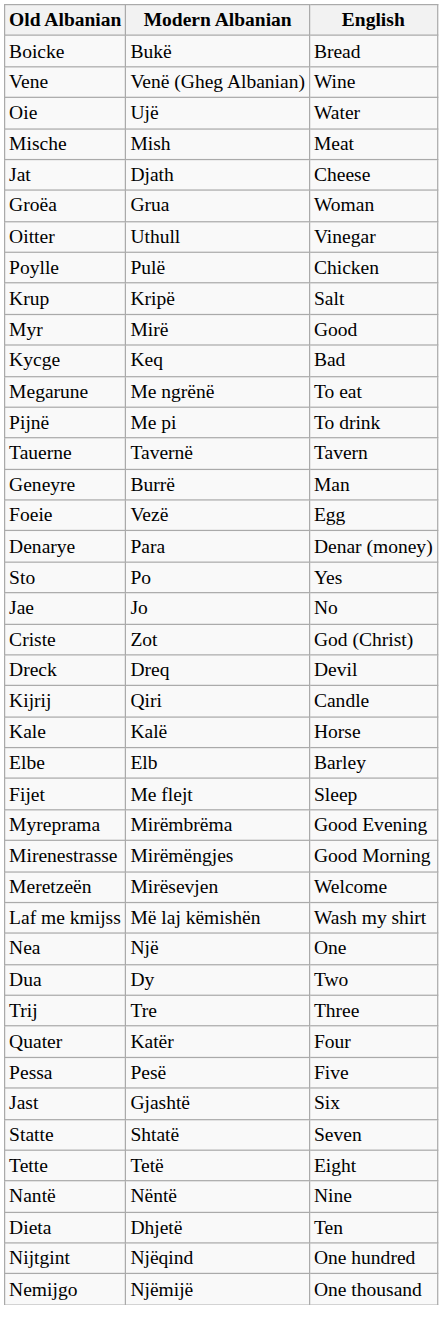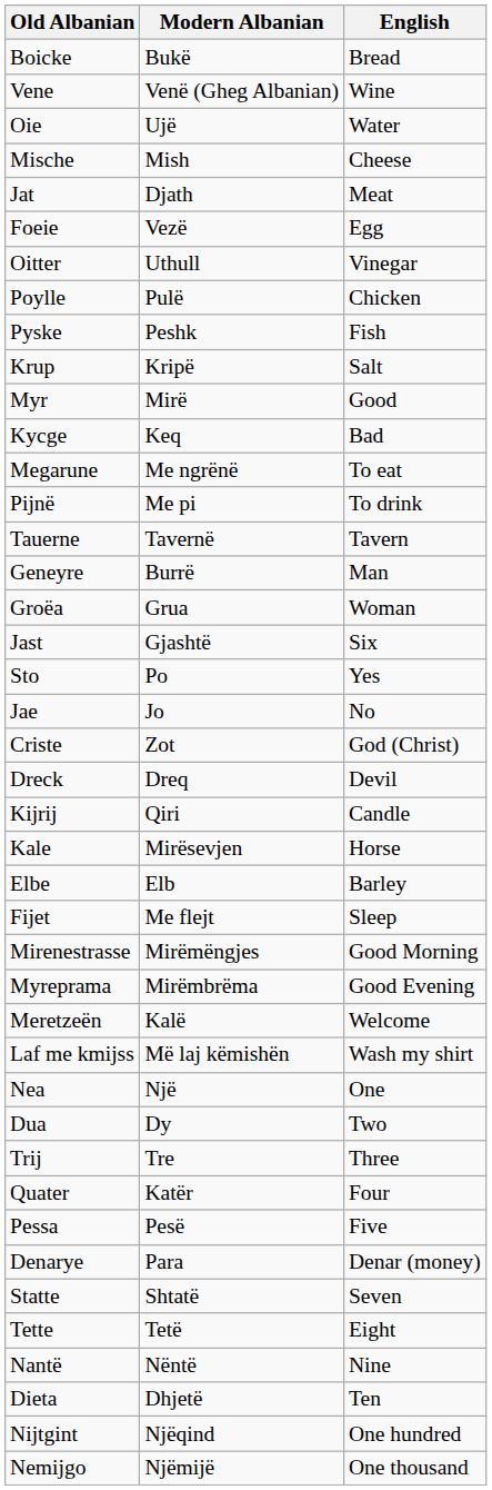Mische | English: Meat -> Cheese
Jat | English: Cheese -> Meat
rows swapped: Foeie <-> Groëa
+ row: Pyske | Peshk | Fish
rows swapped: Denarye <-> Jast
Kale | Modern Albanian: Kalë -> Mirësevjen
rows swapped: Mirenestrasse <-> Myreprama
Meretzeën | Modern Albanian: Mirësevjen -> Kalë
